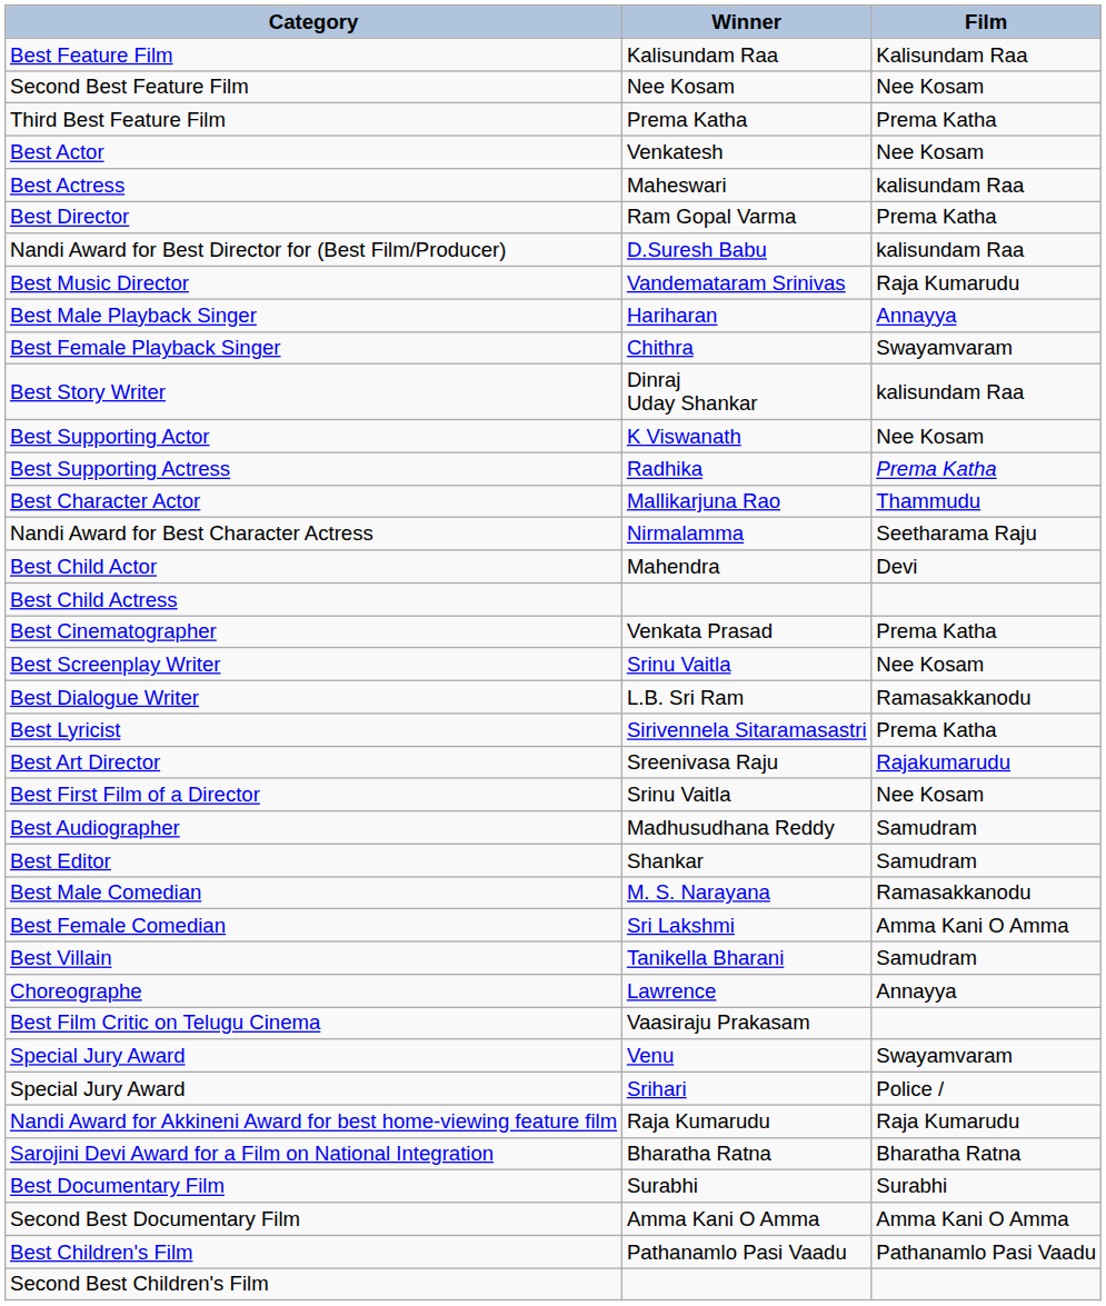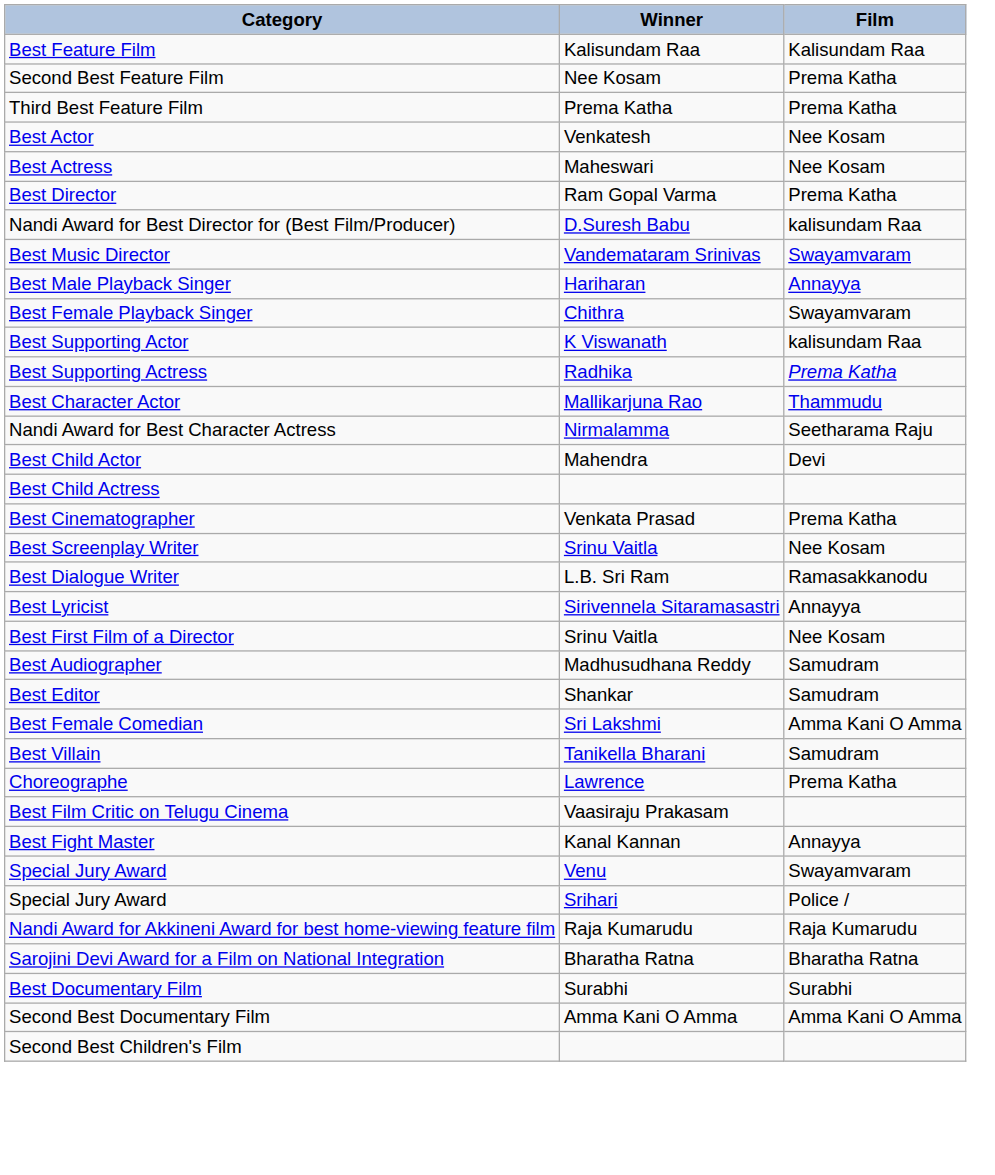Second Best Feature Film | Film: Nee Kosam -> Prema Katha
Best Actress | Film: kalisundam Raa -> Nee Kosam
Best Music Director | Film: Raja Kumarudu -> Swayamvaram
- row: Best Story Writer | Dinraj Uday Shankar | kalisundam Raa
Best Supporting Actor | Film: Nee Kosam -> kalisundam Raa
Best Lyricist | Film: Prema Katha -> Annayya
- row: Best Art Director | Sreenivasa Raju | Rajakumarudu
- row: Best Male Comedian | M. S. Narayana | Ramasakkanodu
Choreographe | Film: Annayya -> Prema Katha
+ row: Best Fight Master | Kanal Kannan | Annayya
- row: Best Children's Film | Pathanamlo Pasi Vaadu | Pathanamlo Pasi Vaadu
